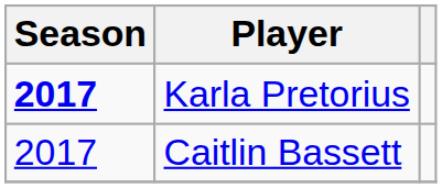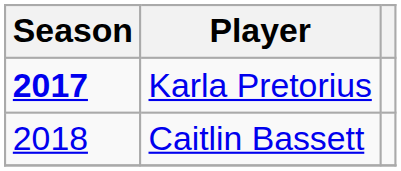Caitlin Bassett | Season: 2017 -> 2018
